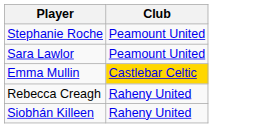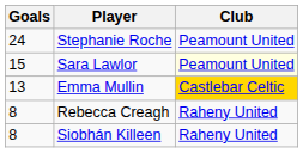+ column: Goals | 24 | 15 | 13 | 8 | 8
Sara Lawlor | Club: no background -> lightyellow background
